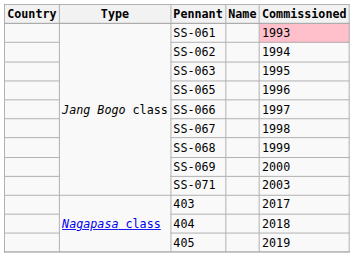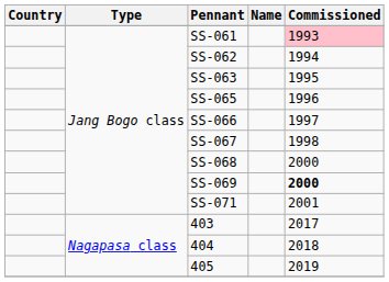SS-068 | Commissioned: 1999 -> 2000
SS-069 | Commissioned: normal -> bold
SS-071 | Commissioned: 2003 -> 2001
